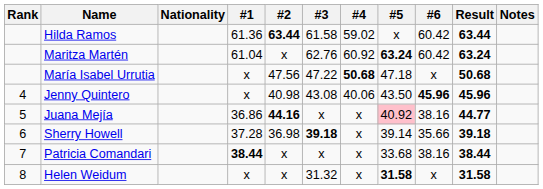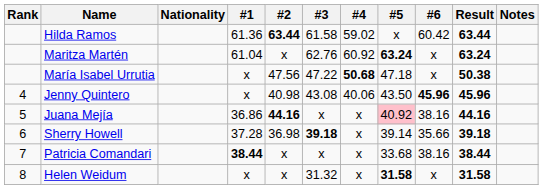Maritza Martén | #6: 60.42 -> x
María Isabel Urrutia | Result: 50.68 -> 50.38
Juana Mejía | Result: 44.77 -> 44.16
